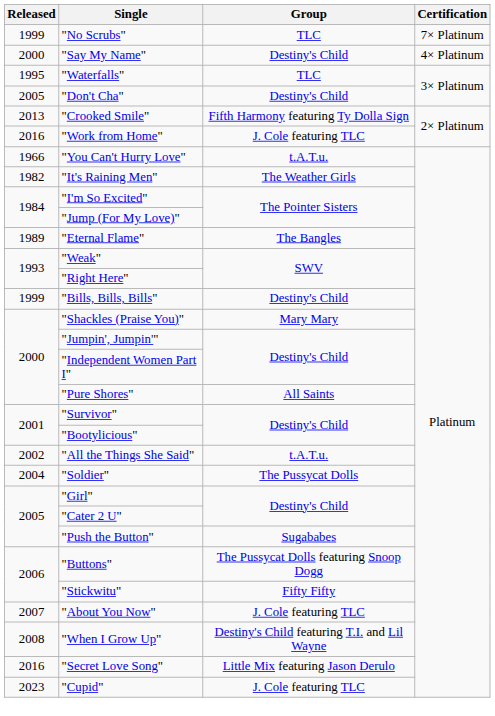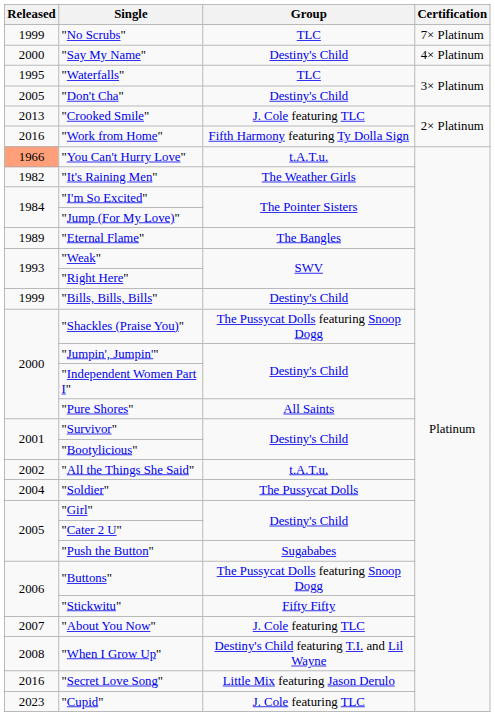"Crooked Smile" | Group: Fifth Harmony featuring Ty Dolla Sign -> J. Cole featuring TLC
"Work from Home" | Group: J. Cole featuring TLC -> Fifth Harmony featuring Ty Dolla Sign
"You Can't Hurry Love" | Released: no background -> lightsalmon background
"Shackles (Praise You)" | Group: Mary Mary -> The Pussycat Dolls featuring Snoop Dogg
